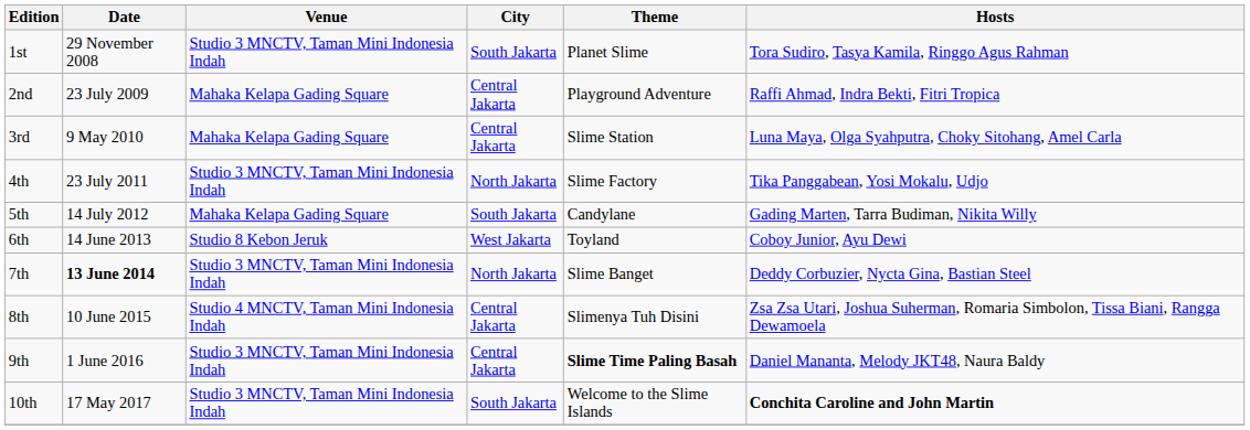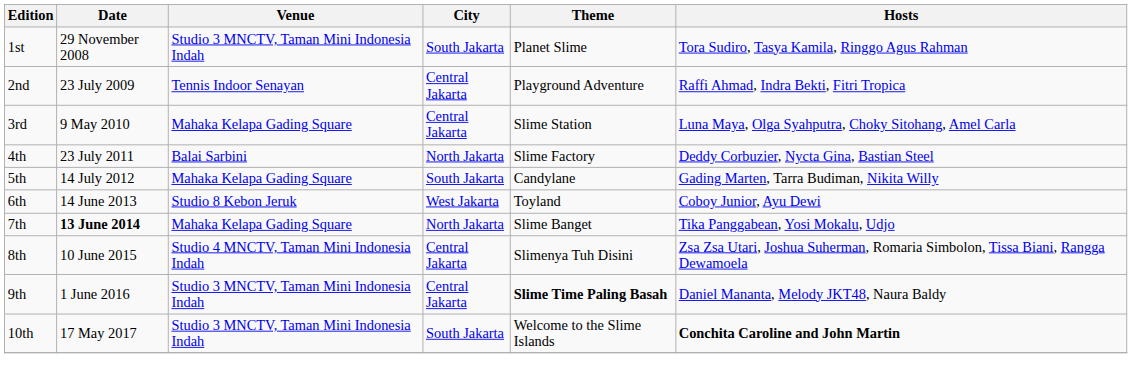2nd | Venue: Mahaka Kelapa Gading Square -> Tennis Indoor Senayan
4th | Venue: Studio 3 MNCTV, Taman Mini Indonesia Indah -> Balai Sarbini
4th | Hosts: Tika Panggabean, Yosi Mokalu, Udjo -> Deddy Corbuzier, Nycta Gina, Bastian Steel
7th | Venue: Studio 3 MNCTV, Taman Mini Indonesia Indah -> Mahaka Kelapa Gading Square
7th | Hosts: Deddy Corbuzier, Nycta Gina, Bastian Steel -> Tika Panggabean, Yosi Mokalu, Udjo
